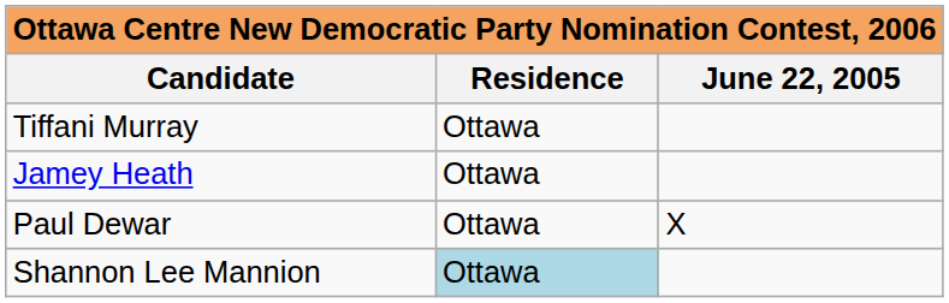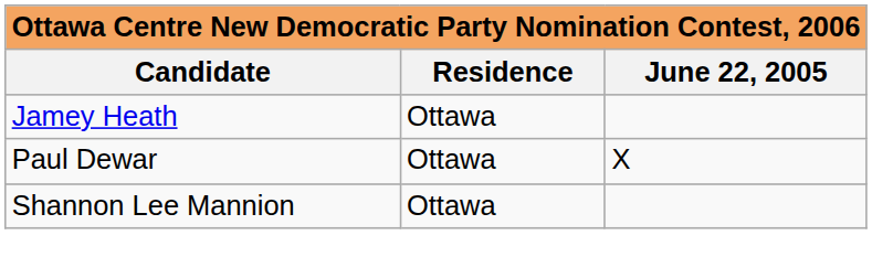- row: Tiffani Murray | Ottawa
Shannon Lee Mannion | Residence: lightblue background -> no background
